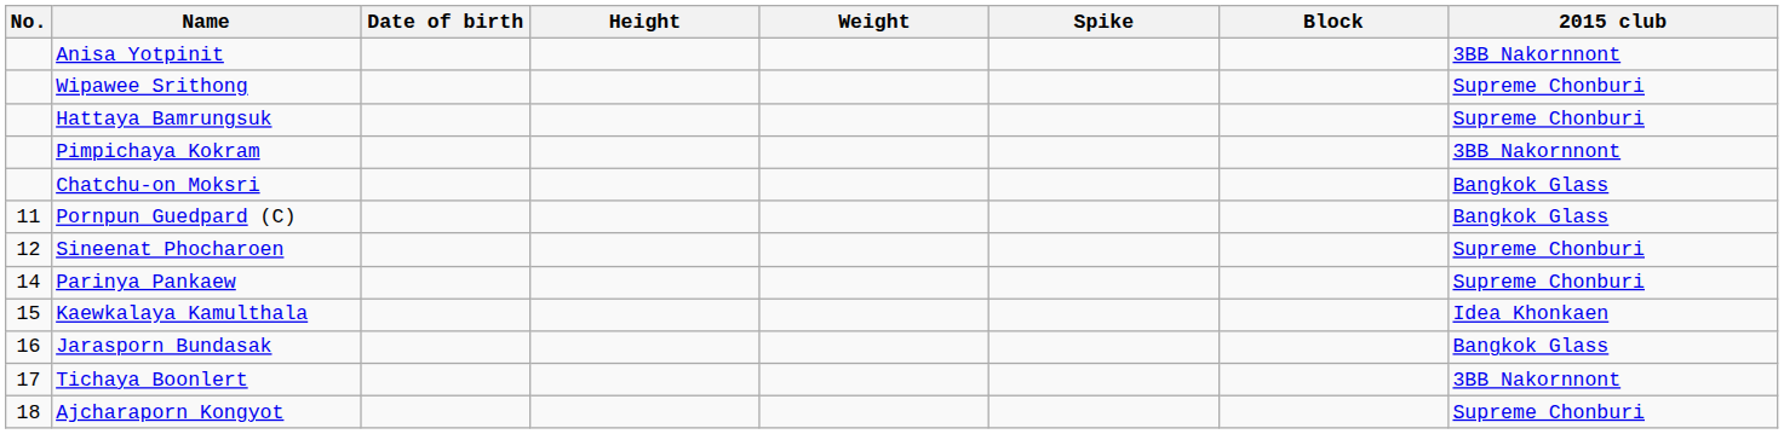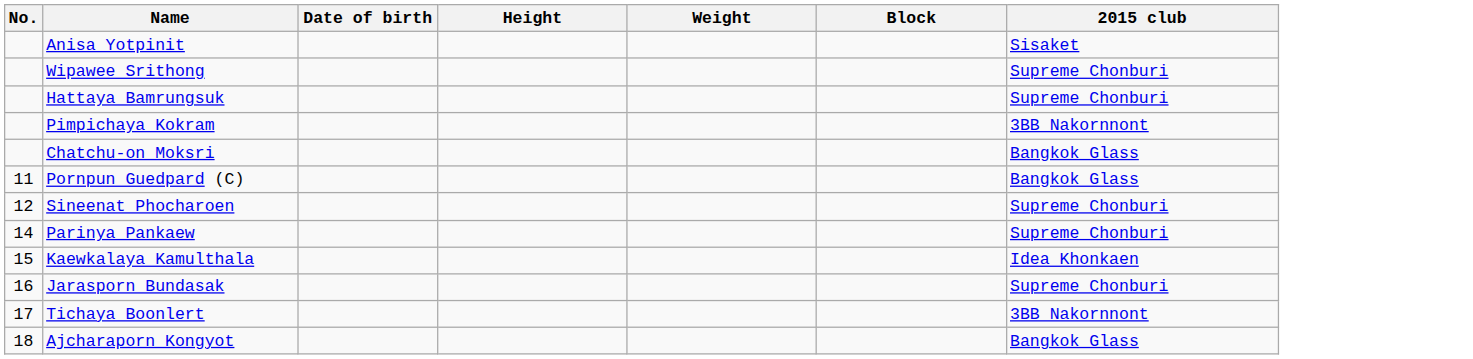- column: Spike
Anisa Yotpinit | 2015 club: 3BB Nakornnont -> Sisaket
Jarasporn Bundasak | 2015 club: Bangkok Glass -> Supreme Chonburi
Ajcharaporn Kongyot | 2015 club: Supreme Chonburi -> Bangkok Glass
